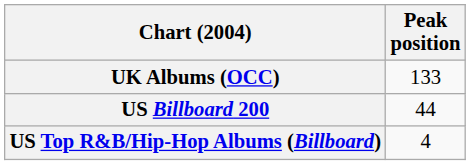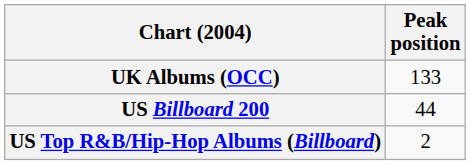US Top R&B/Hip-Hop Albums (Billboard) | Peak position: 4 -> 2
